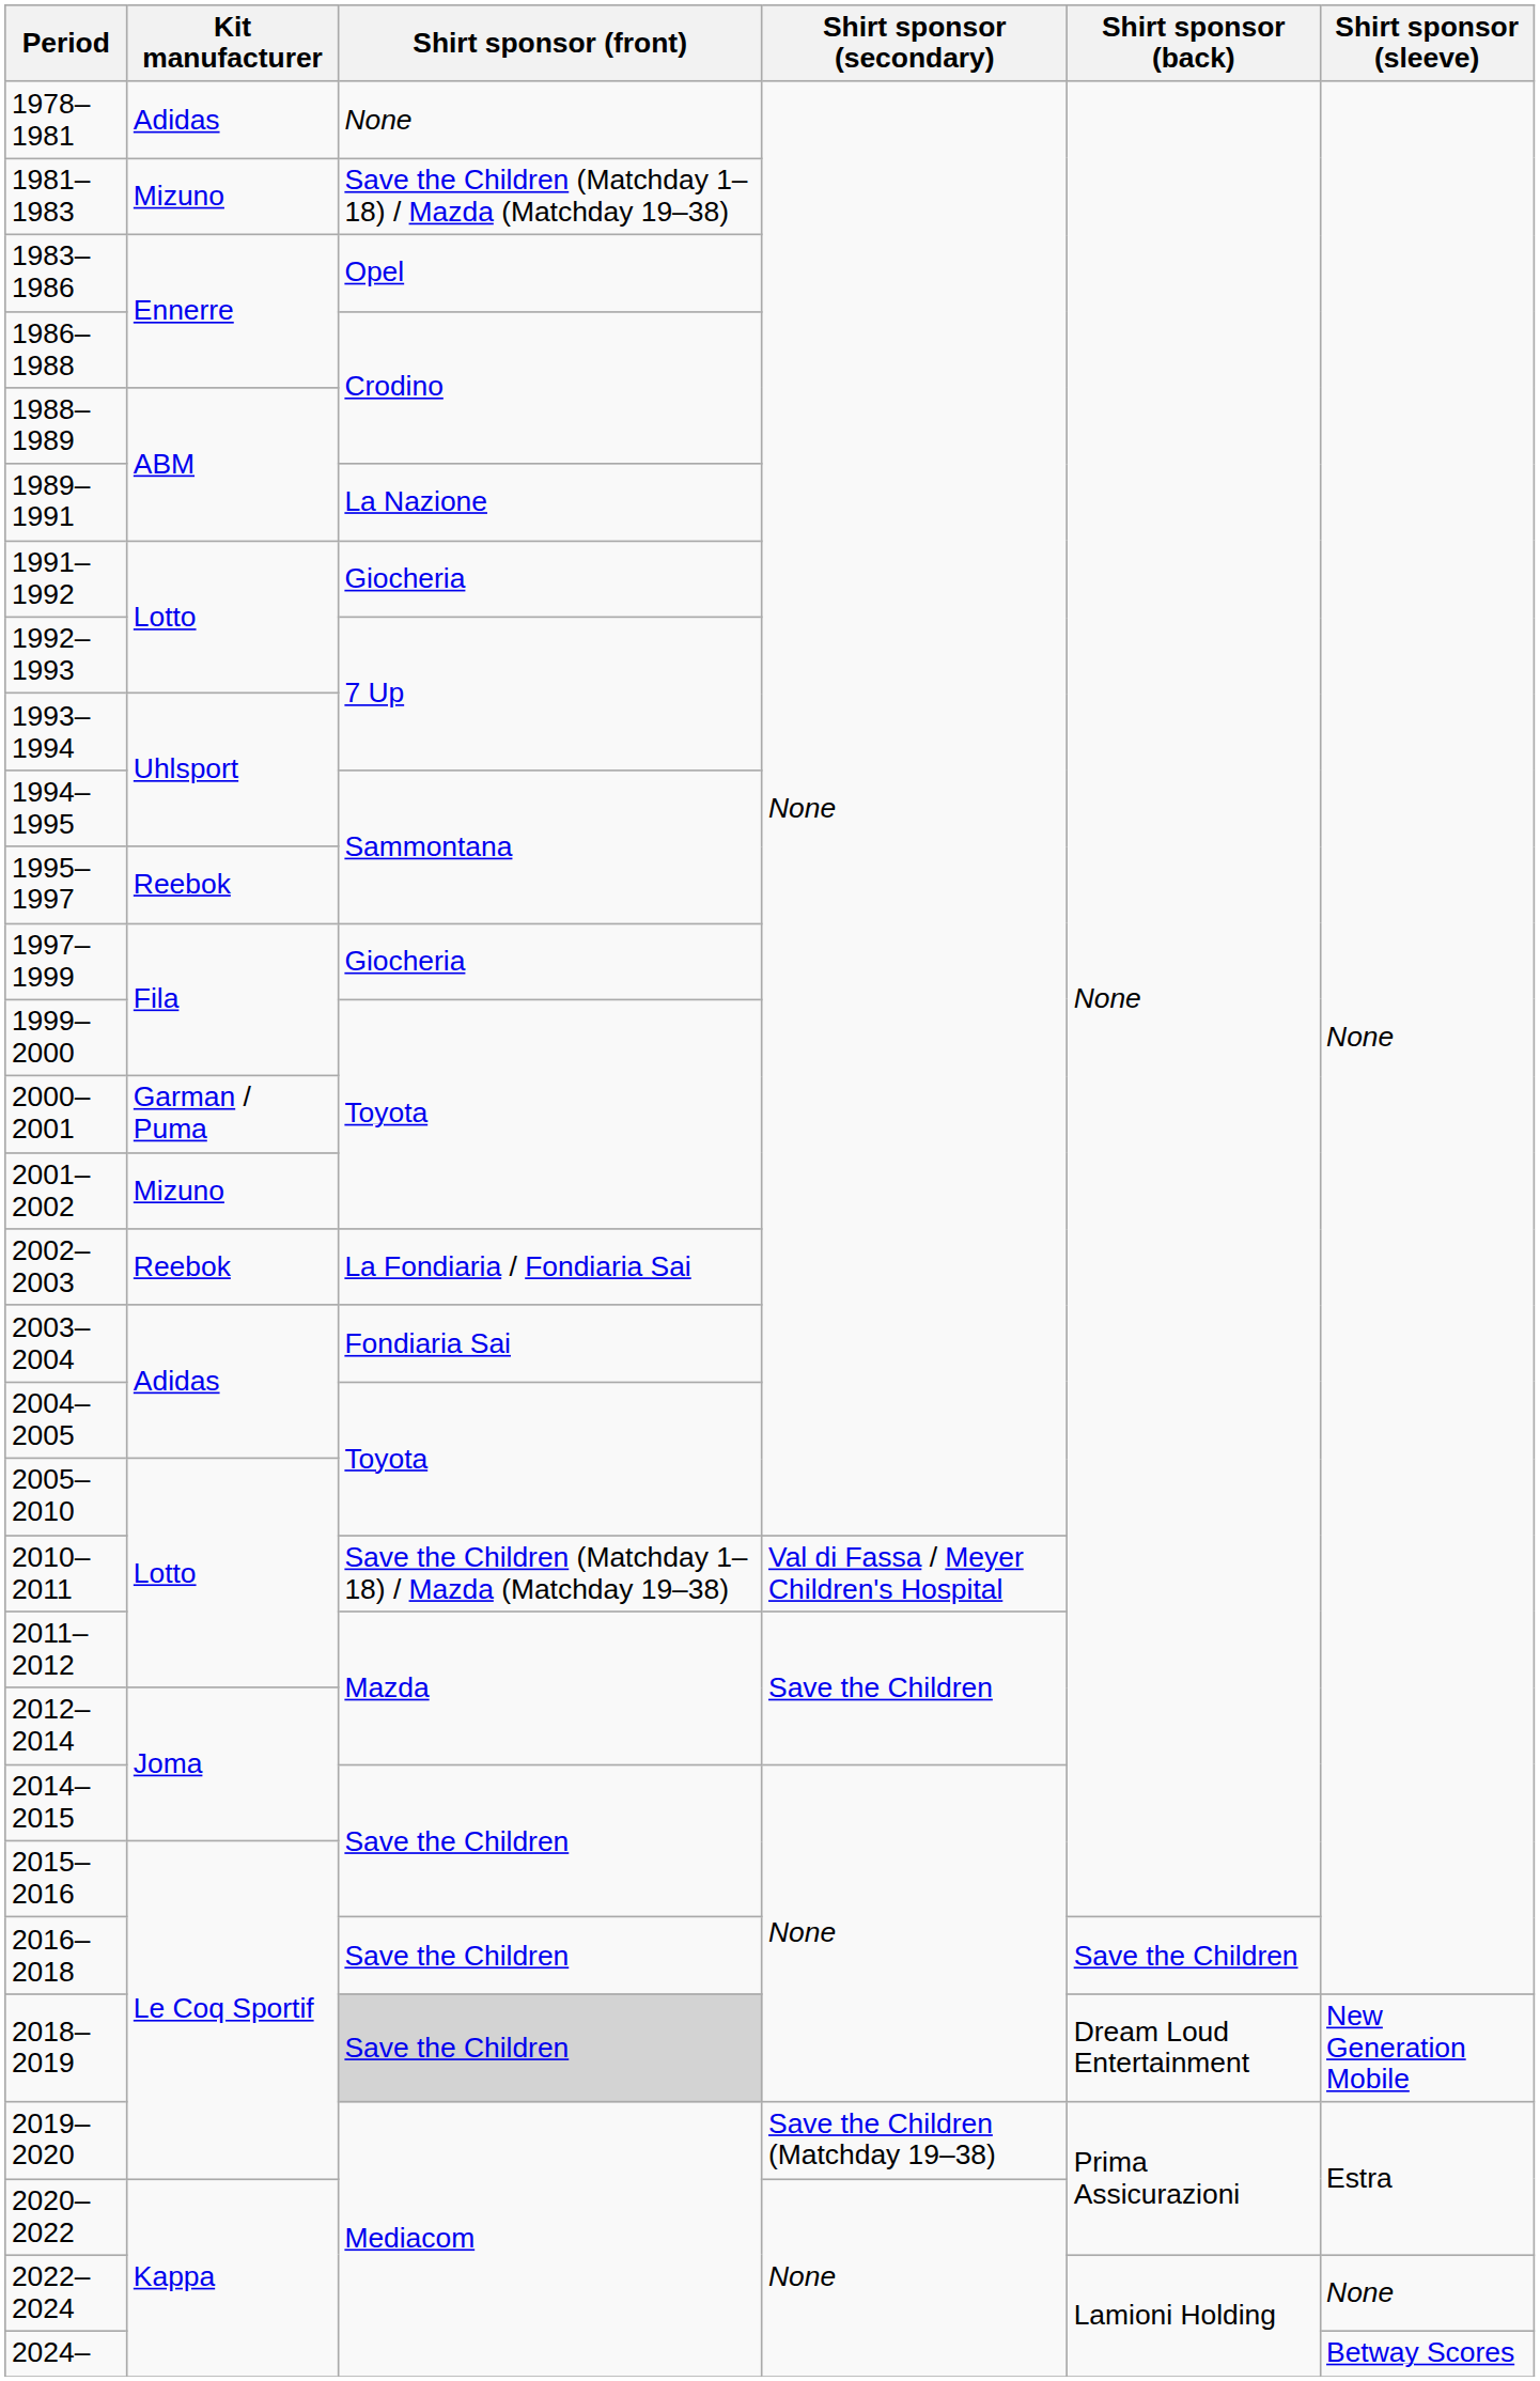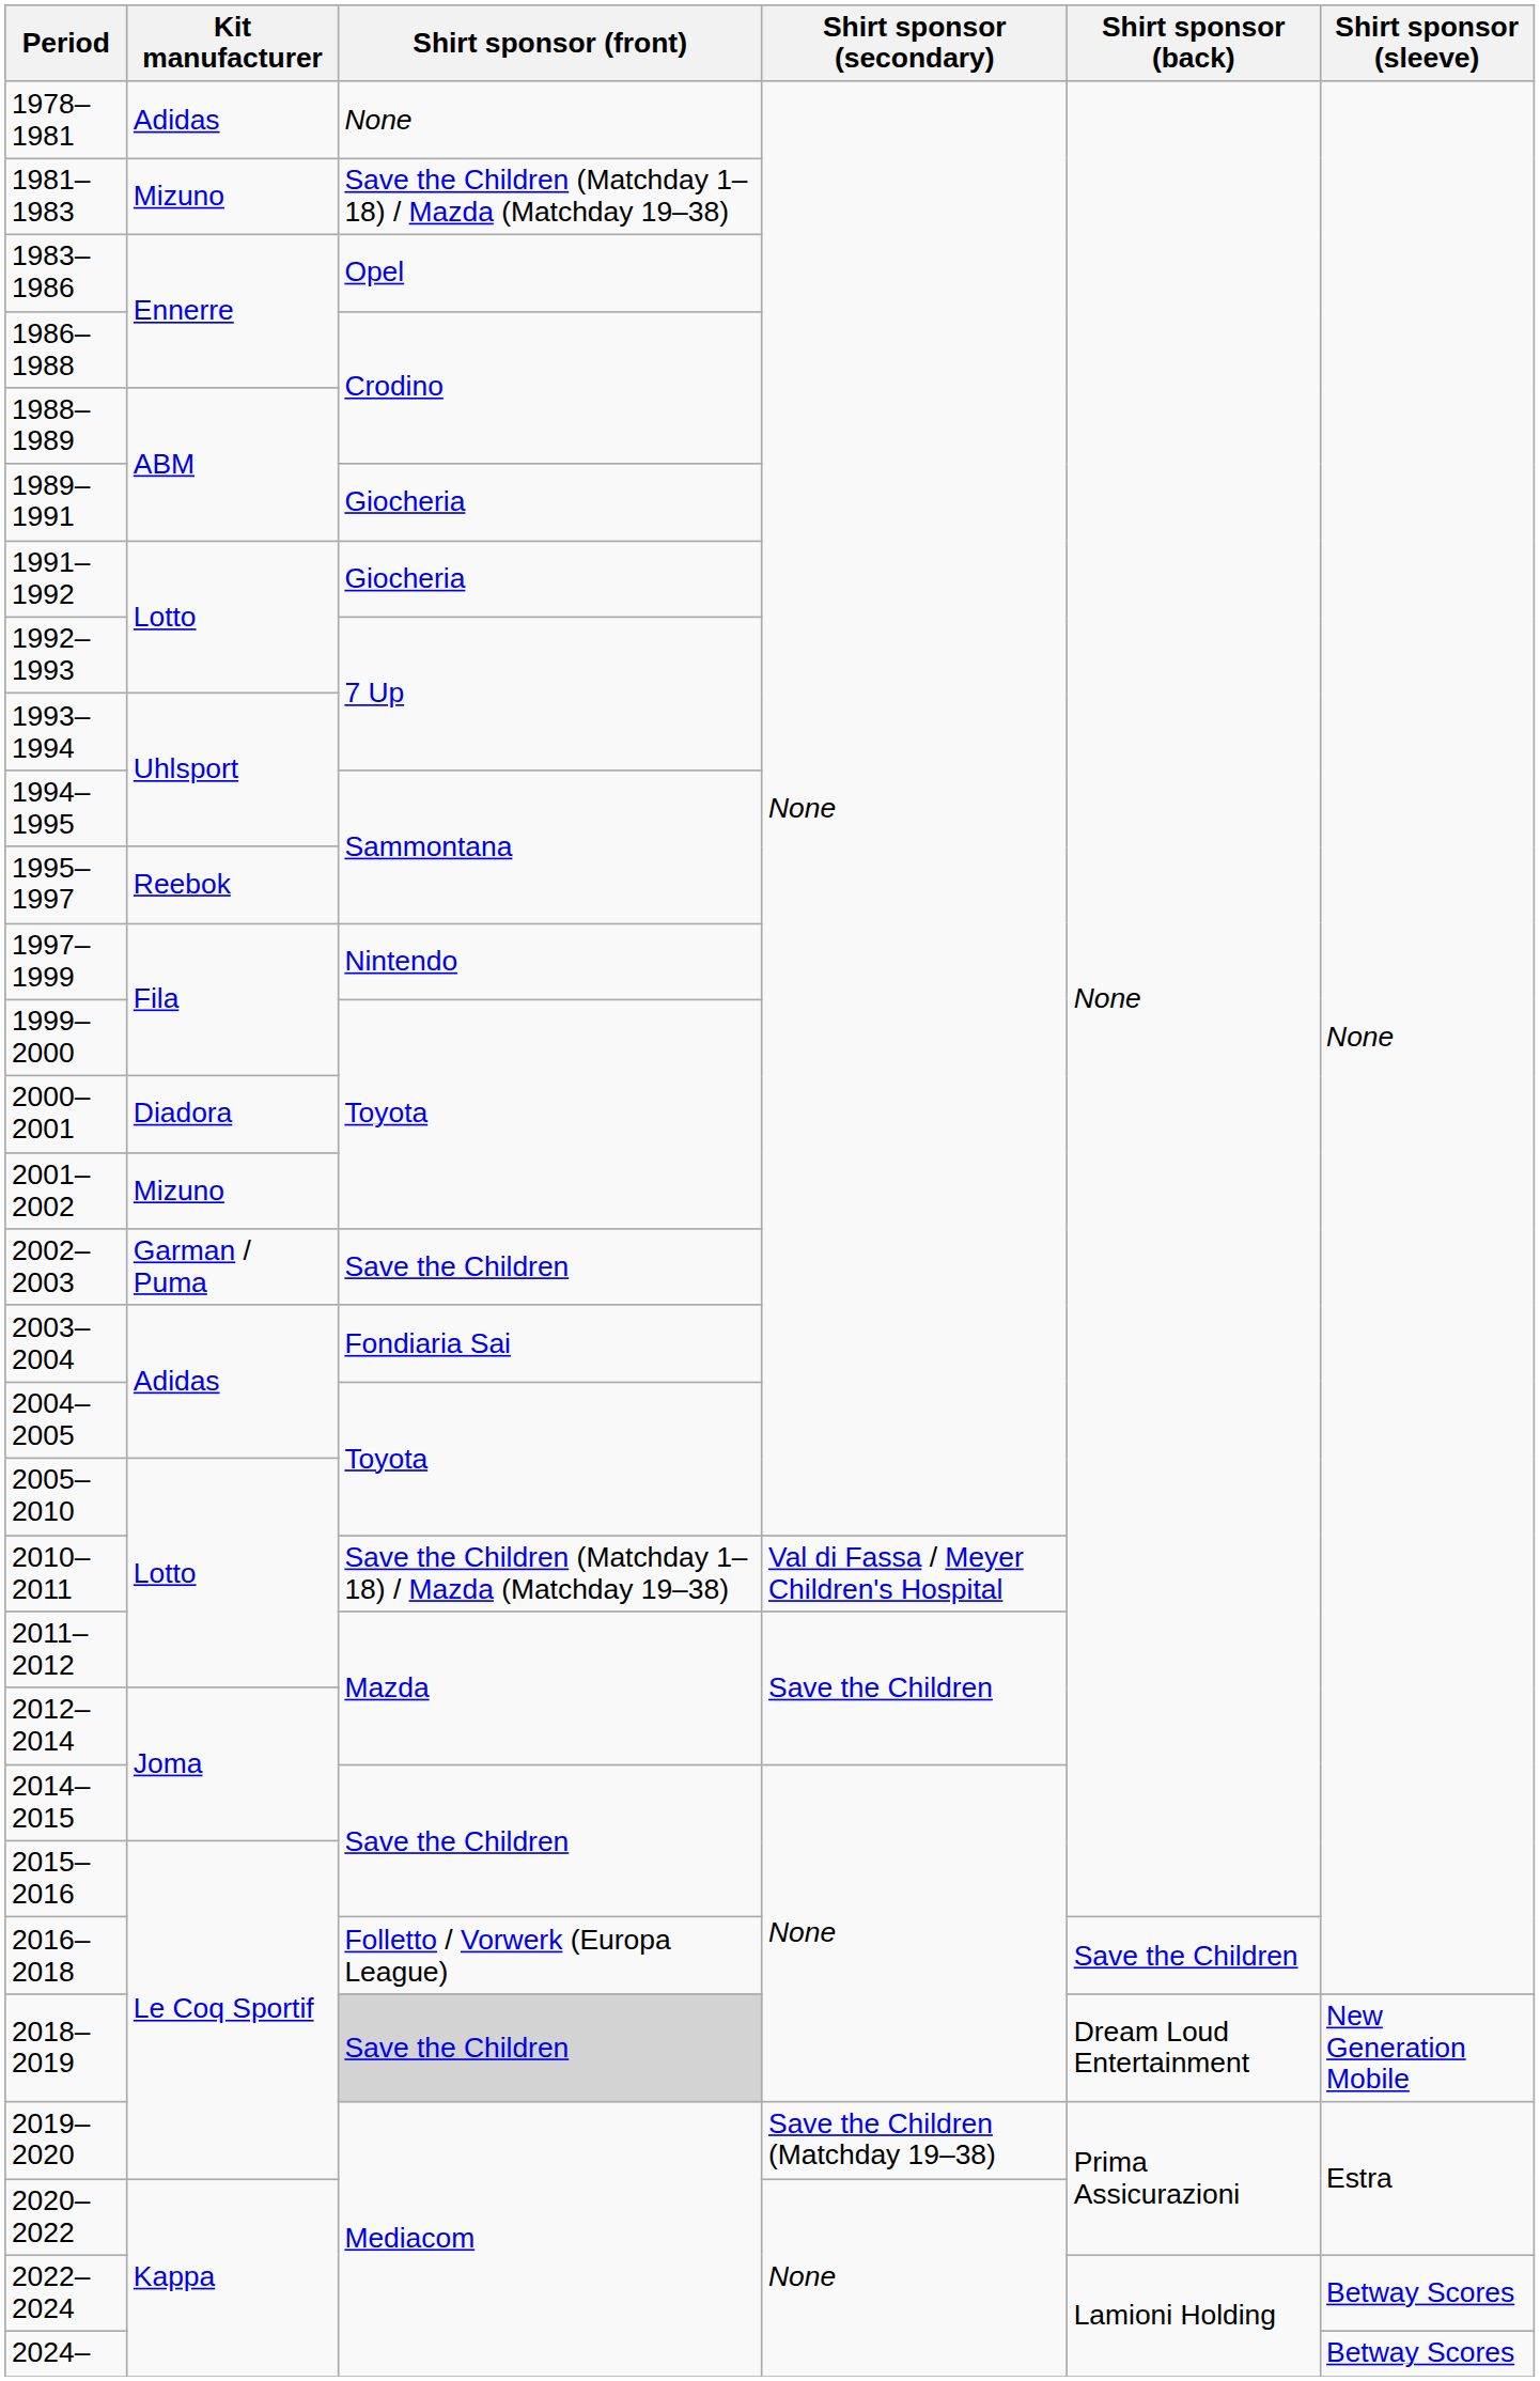1989–1991 | Shirt sponsor (front): La Nazione -> Giocheria
1997–1999 | Shirt sponsor (front): Giocheria -> Nintendo
2000–2001 | Kit manufacturer: Garman / Puma -> Diadora
2002–2003 | Kit manufacturer: Reebok -> Garman / Puma
2002–2003 | Shirt sponsor (front): La Fondiaria / Fondiaria Sai -> Save the Children
2016–2018 | Shirt sponsor (front): Save the Children -> Folletto / Vorwerk (Europa League)
2022–2024 | Shirt sponsor (sleeve): None -> Betway Scores
